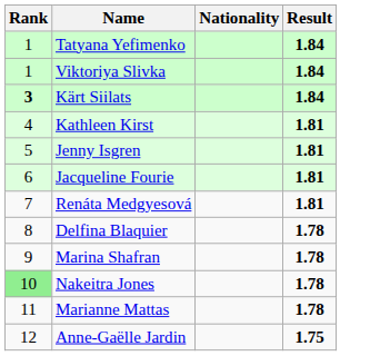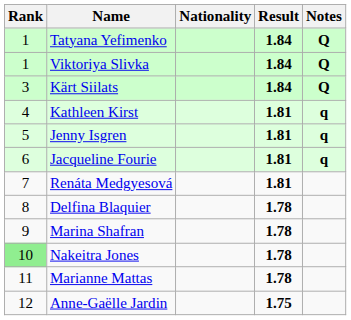+ column: Notes | Q | Q | Q | q | q | q
Kärt Siilats | Rank: bold -> normal
